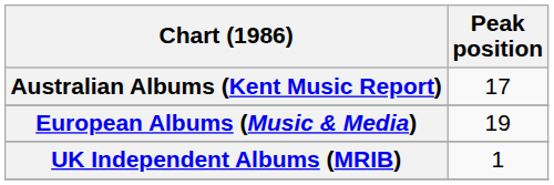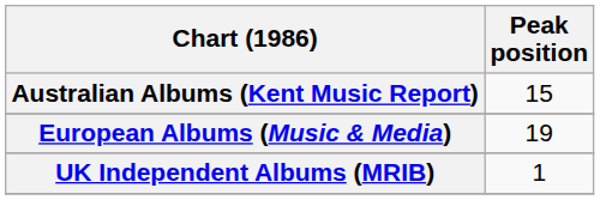Australian Albums (Kent Music Report) | Peak position: 17 -> 15
